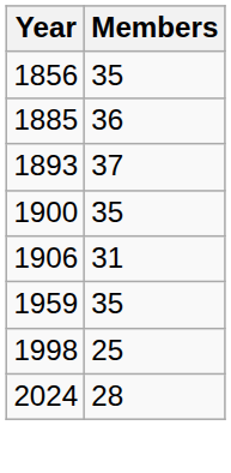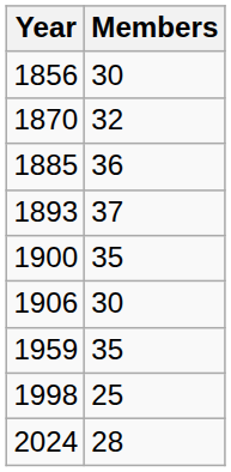1856 | Members: 35 -> 30
+ row: 1870 | 32
1906 | Members: 31 -> 30
